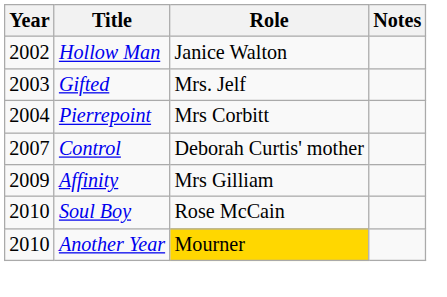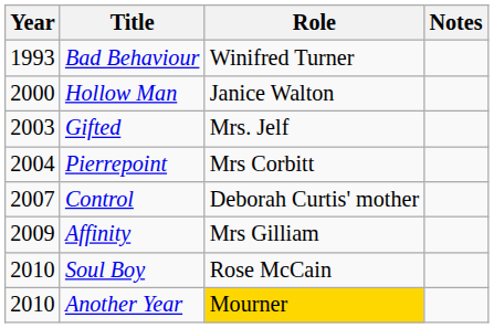+ row: 1993 | Bad Behaviour | Winifred Turner
Hollow Man | Year: 2002 -> 2000
